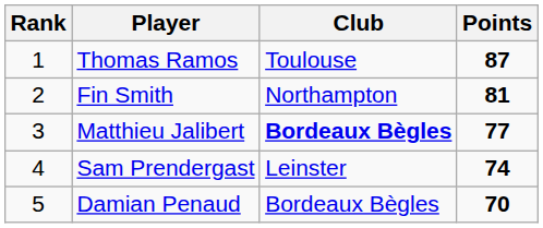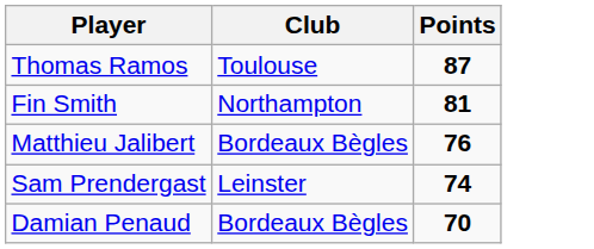- column: Rank | 1 | 2 | 3 | 4 | 5
Matthieu Jalibert | Club: bold -> normal
Matthieu Jalibert | Points: 77 -> 76
